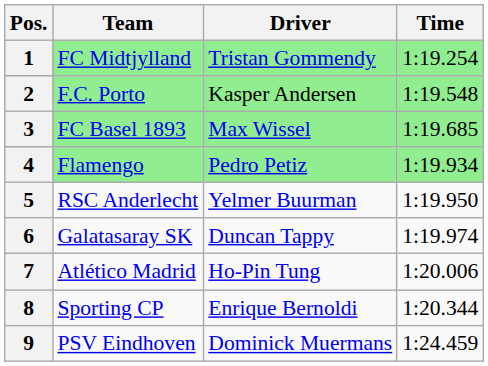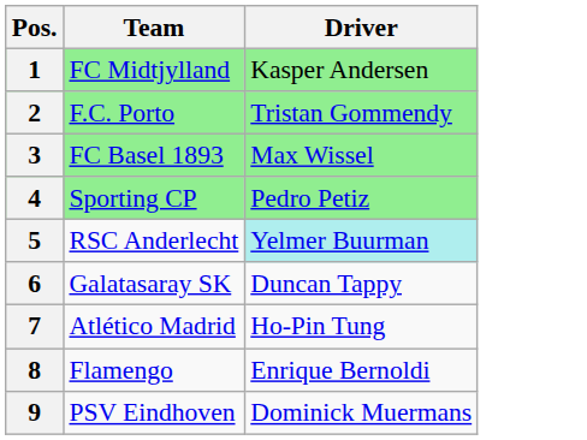- column: Time | 1:19.254 | 1:19.548 | 1:19.685 | 1:19.934 | 1:19.950 | 1:19.974 | 1:20.006 | 1:20.344 | 1:24.459
1 | Driver: Tristan Gommendy -> Kasper Andersen
2 | Driver: Kasper Andersen -> Tristan Gommendy
4 | Team: Flamengo -> Sporting CP
5 | Driver: no background -> paleturquoise background
8 | Team: Sporting CP -> Flamengo
